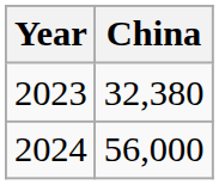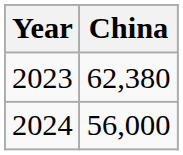2023 | China: 32,380 -> 62,380
